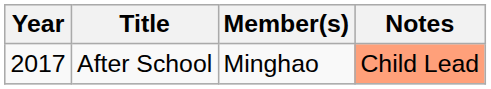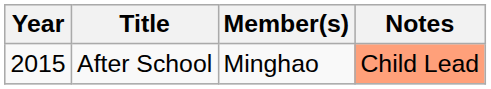After School | Year: 2017 -> 2015
